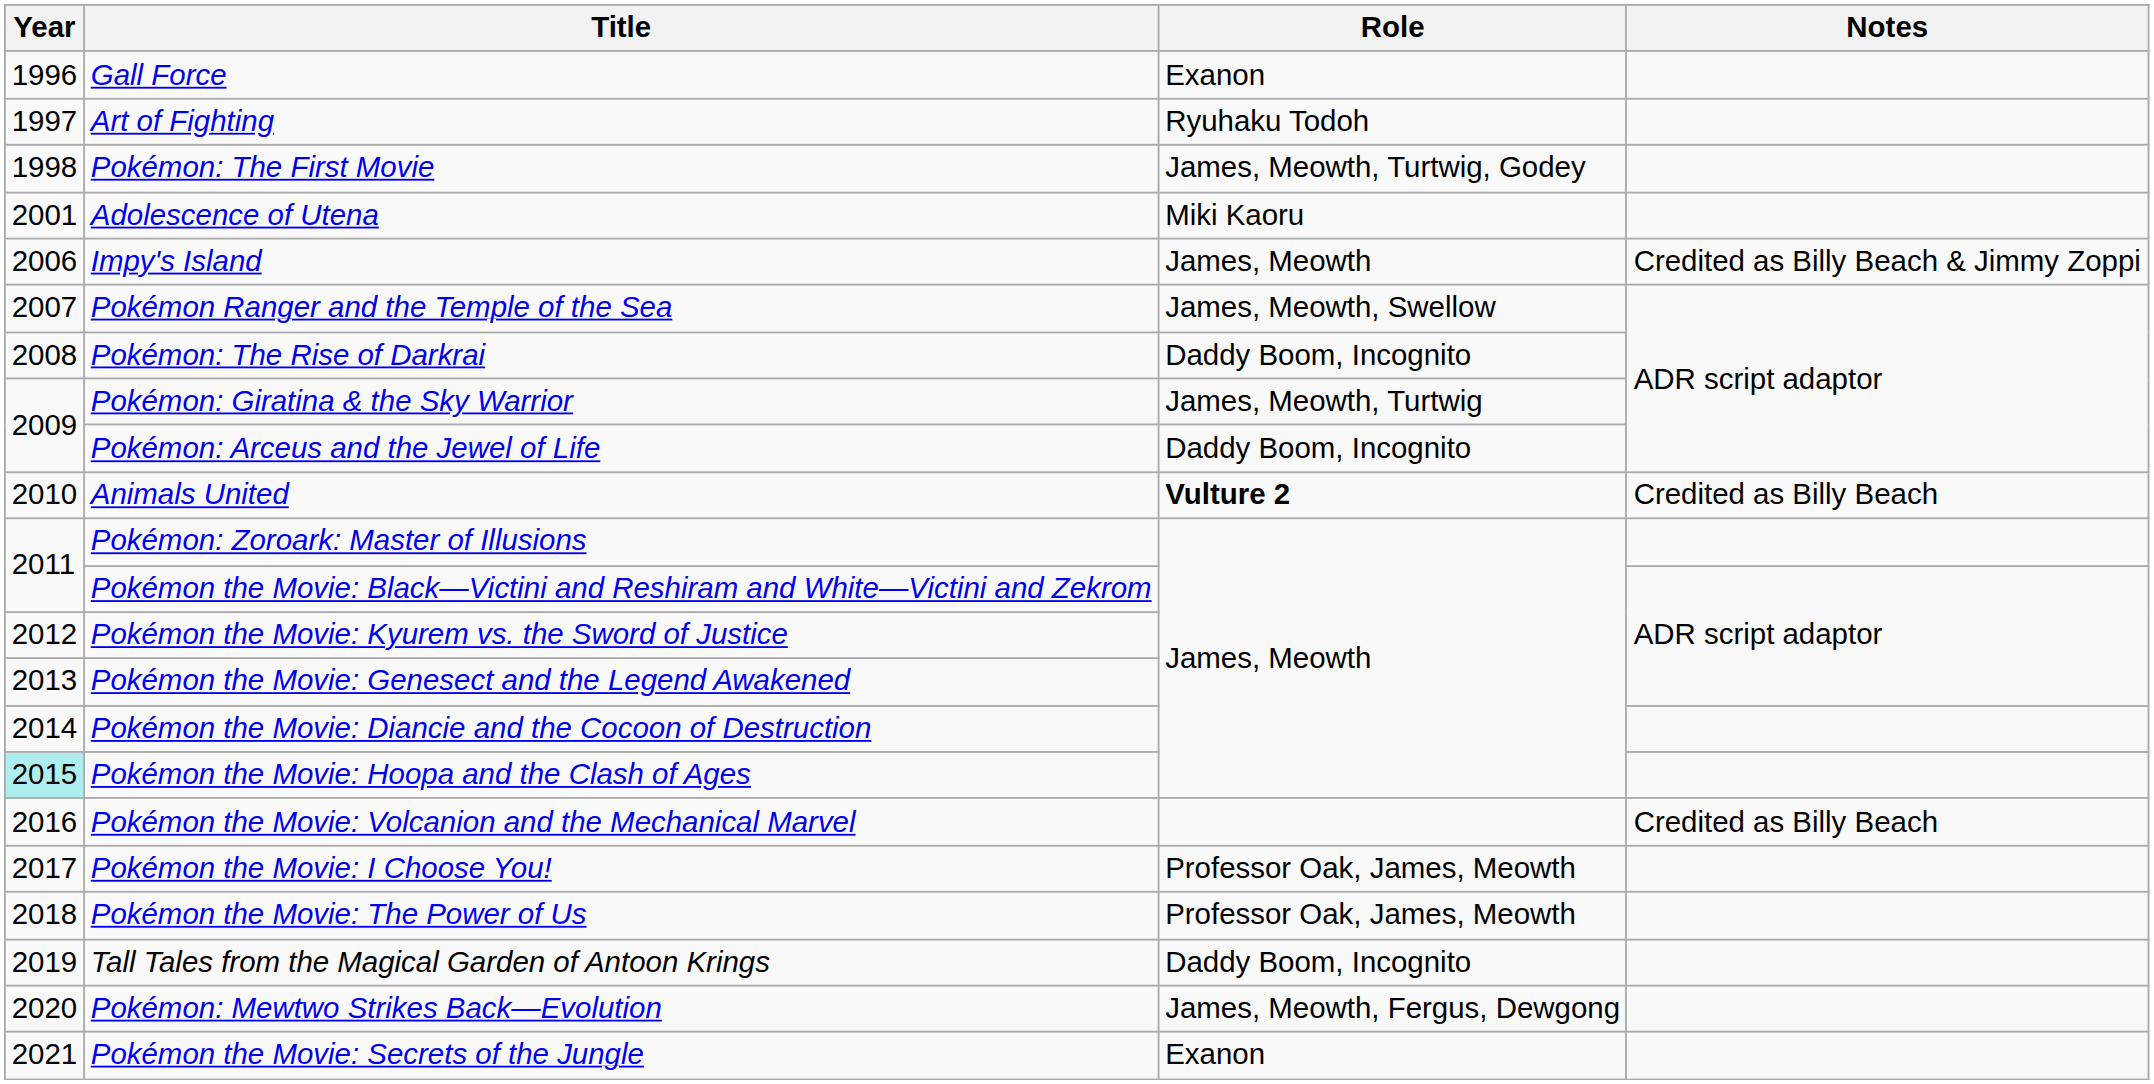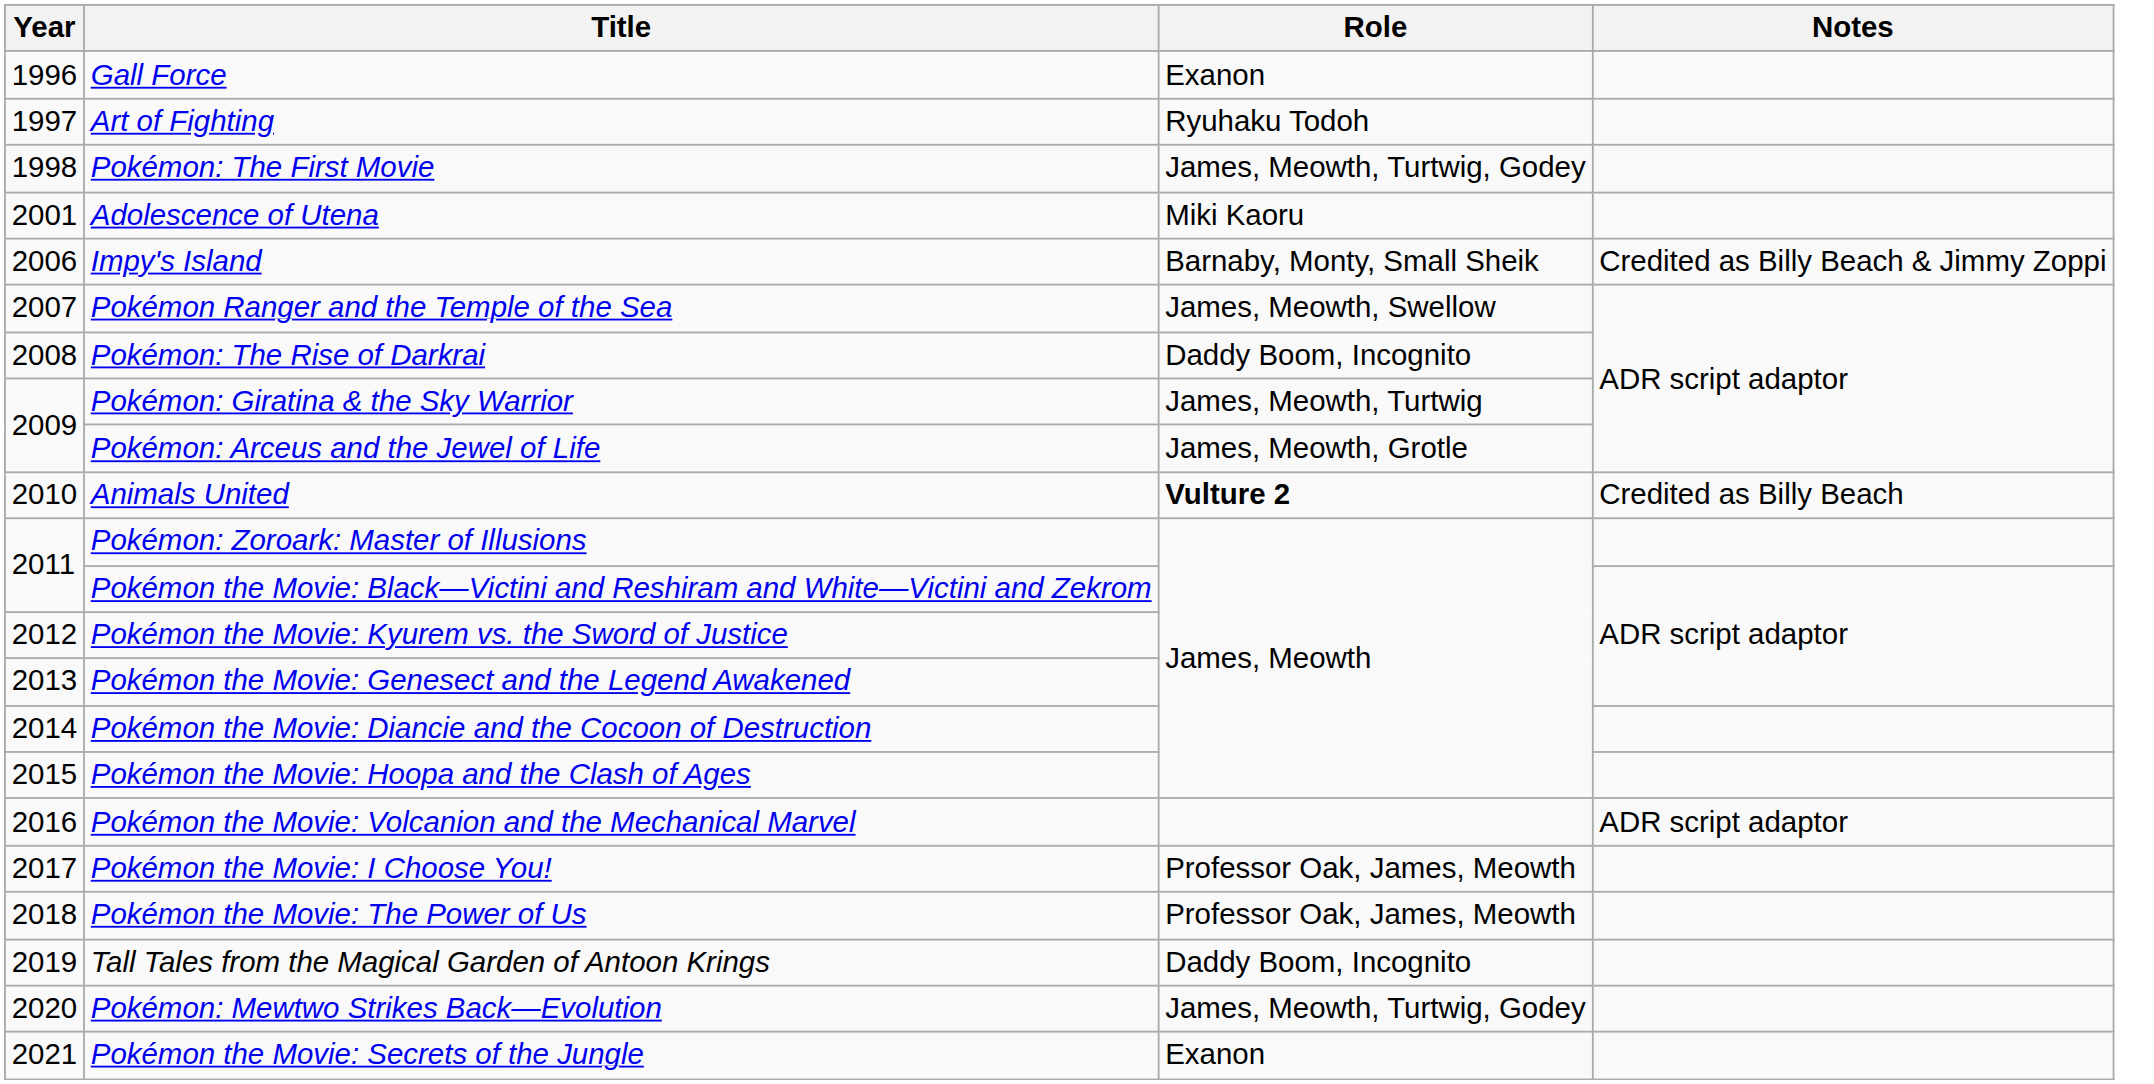Impy's Island | Role: James, Meowth -> Barnaby, Monty, Small Sheik
Pokémon: Arceus and the Jewel of Life | Role: Daddy Boom, Incognito -> James, Meowth, Grotle
Pokémon the Movie: Hoopa and the Clash of Ages | Year: paleturquoise background -> no background
Pokémon the Movie: Volcanion and the Mechanical Marvel | Notes: Credited as Billy Beach -> ADR script adaptor
Pokémon: Mewtwo Strikes Back—Evolution | Role: James, Meowth, Fergus, Dewgong -> James, Meowth, Turtwig, Godey
